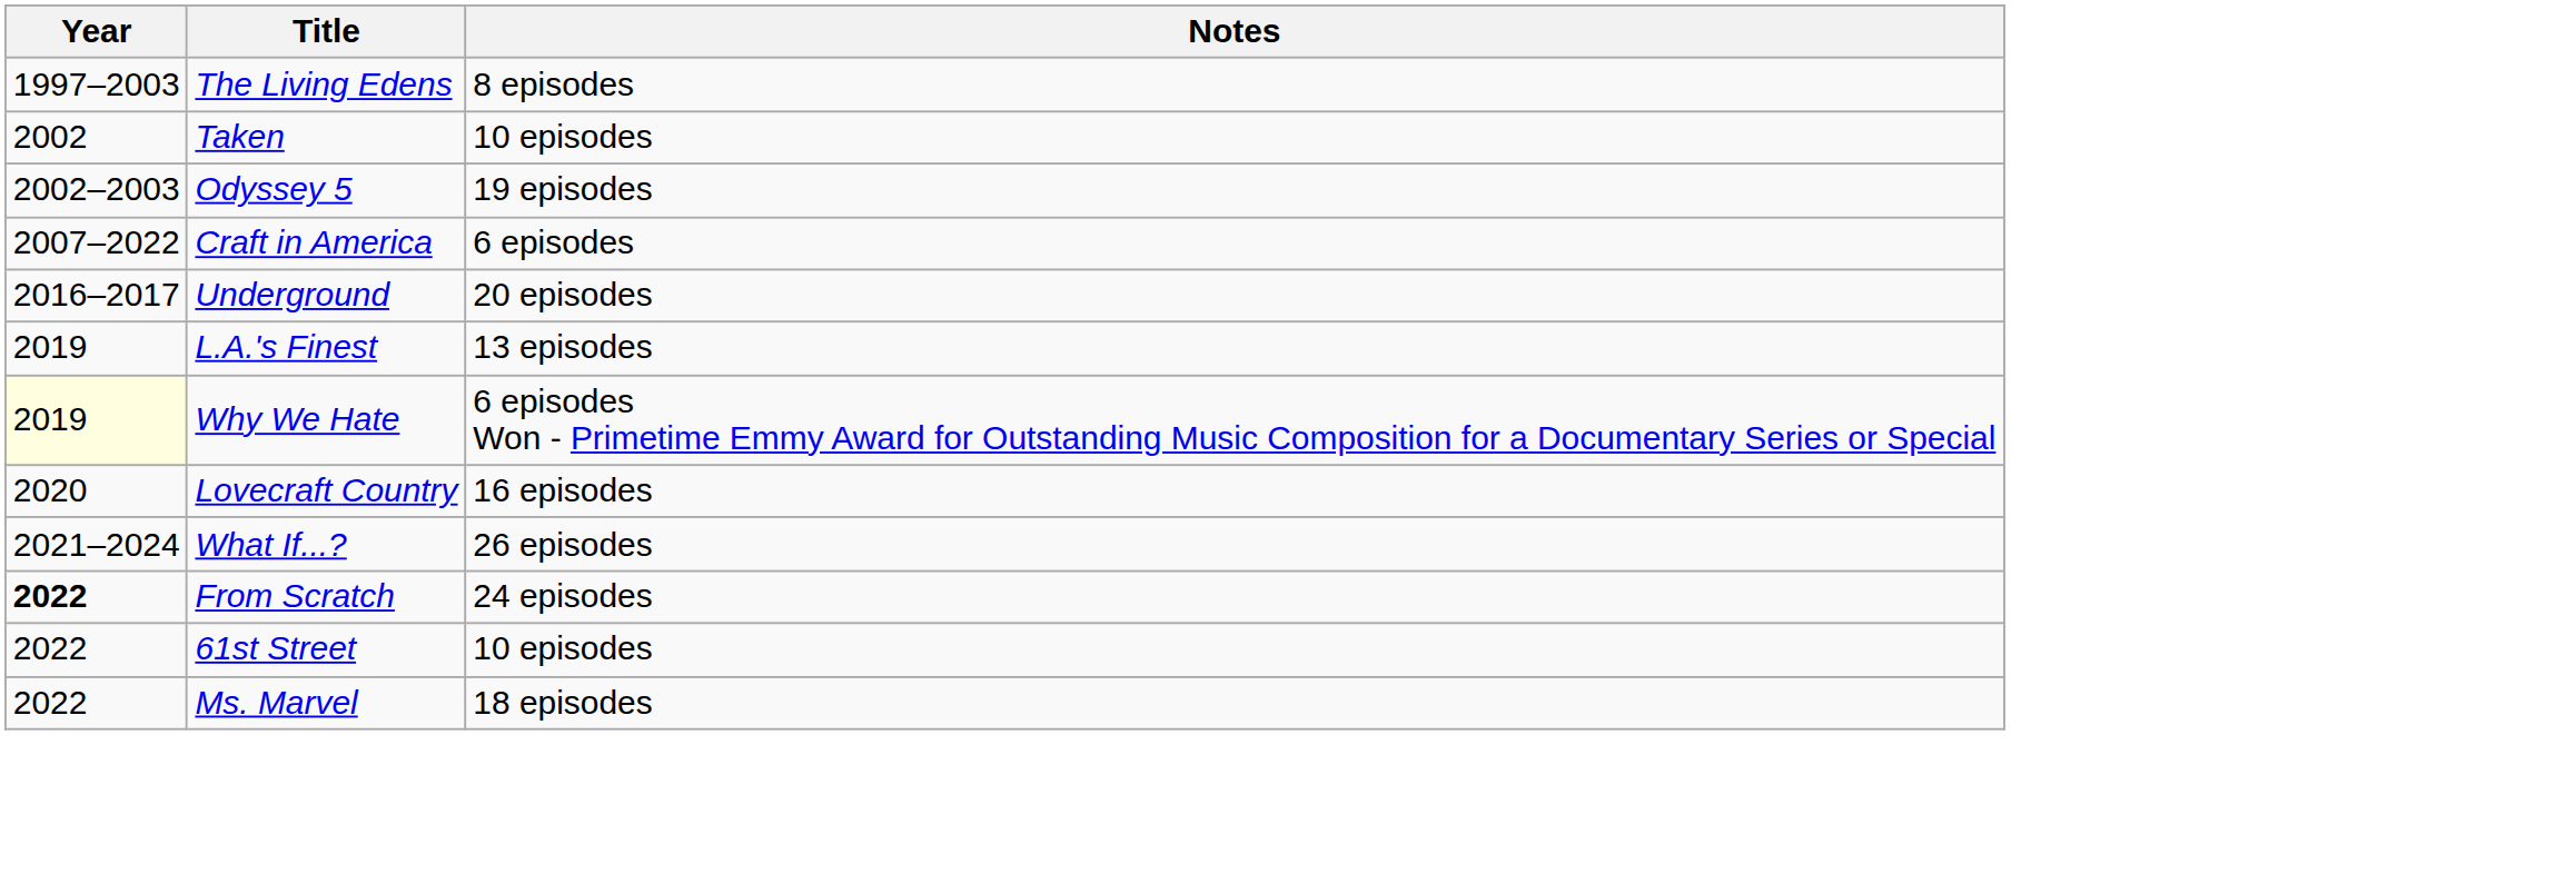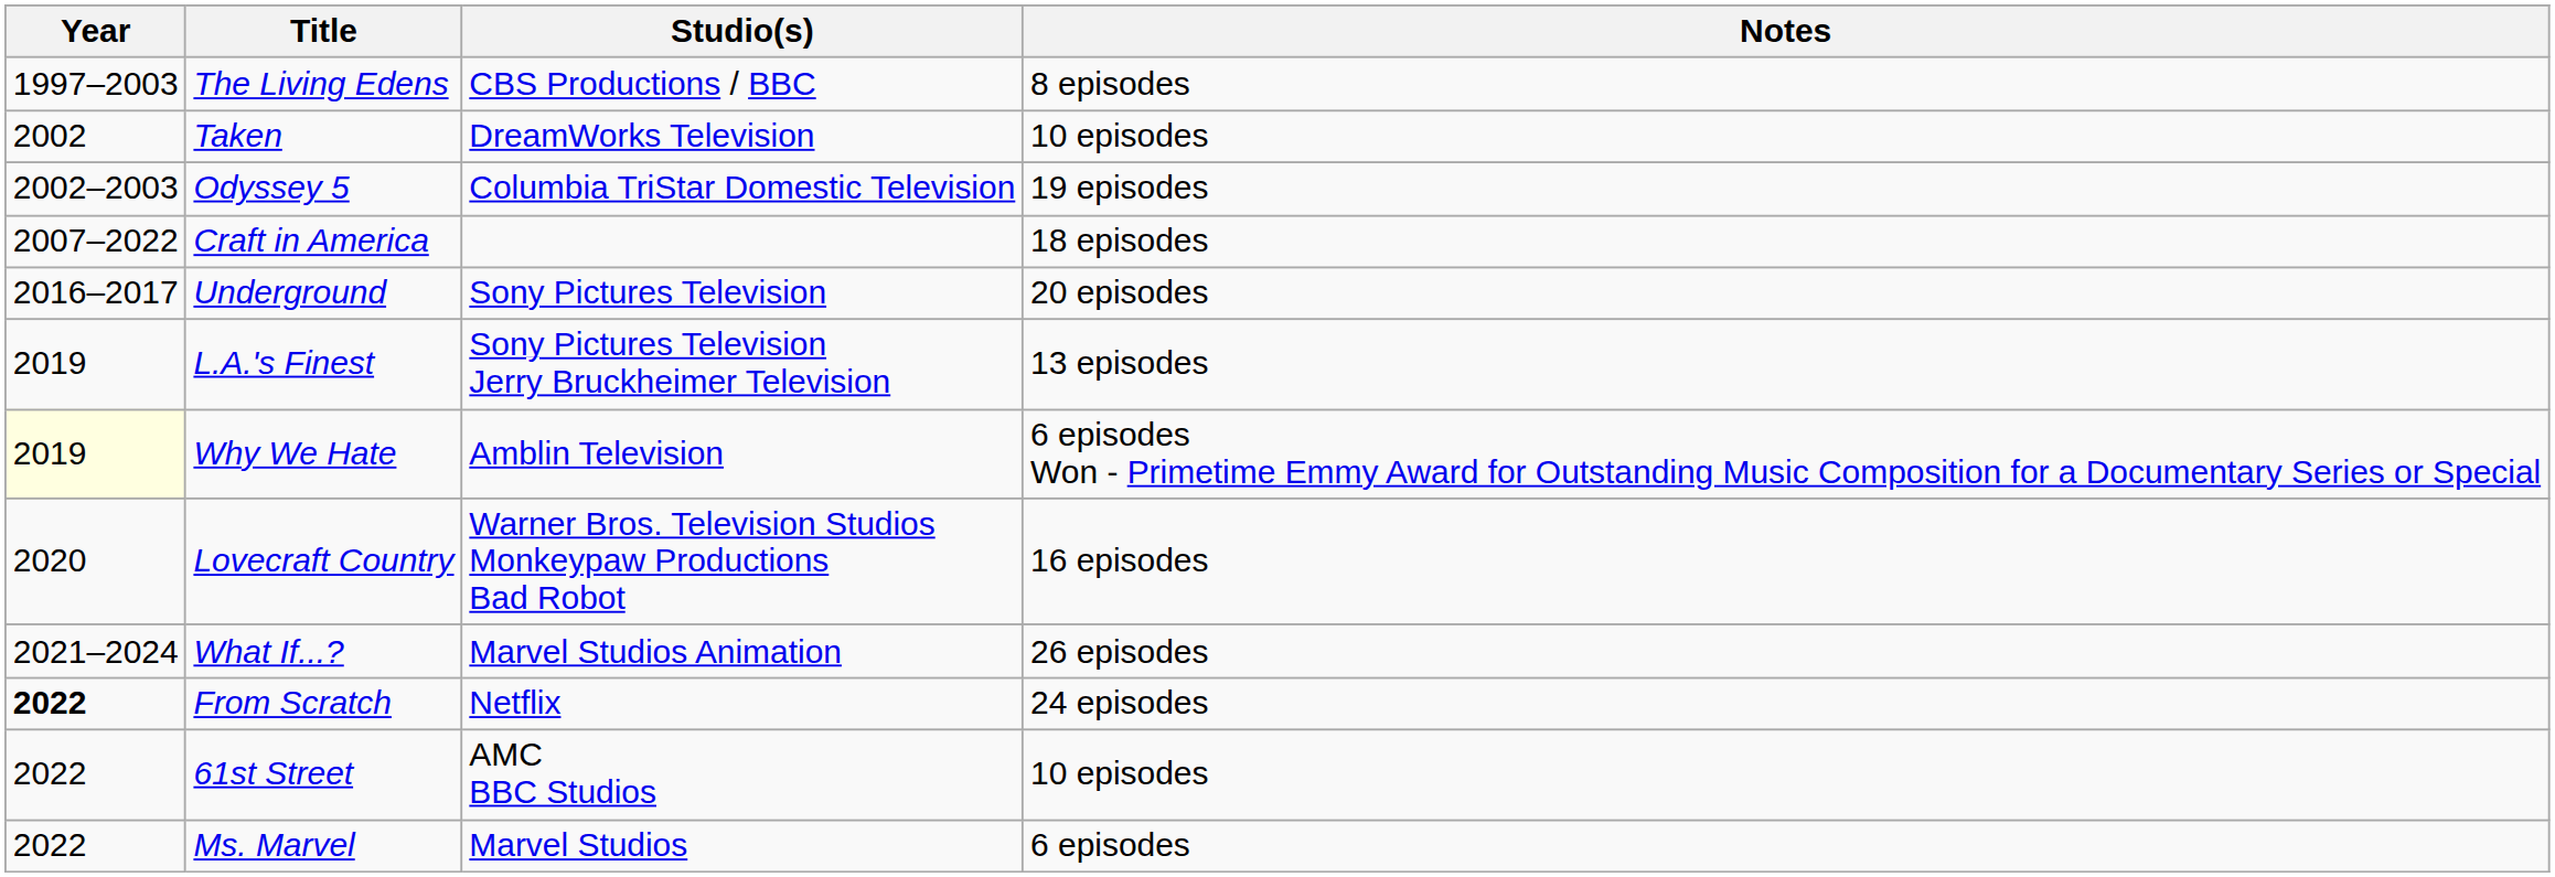+ column: Studio(s) | CBS Productions / BBC | DreamWorks Television | Columbia TriStar Domestic Television | Sony Pictures Television | Sony Pictures Television Jerry Bruckheimer Television | Amblin Television | Warner Bros. Television Studios Monkeypaw Productions Bad Robot | Marvel Studios Animation | Netflix | AMC BBC Studios | Marvel Studios
Craft in America | Notes: 6 episodes -> 18 episodes
Ms. Marvel | Notes: 18 episodes -> 6 episodes
